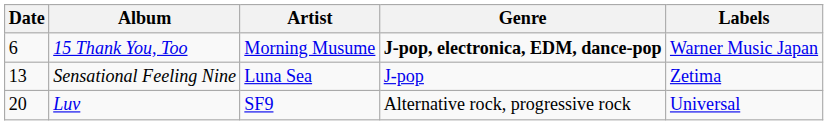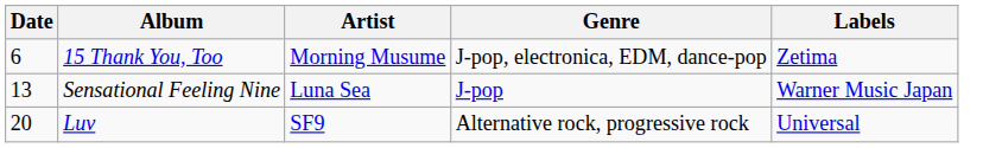15 Thank You, Too | Genre: bold -> normal
15 Thank You, Too | Labels: Warner Music Japan -> Zetima
Sensational Feeling Nine | Labels: Zetima -> Warner Music Japan
